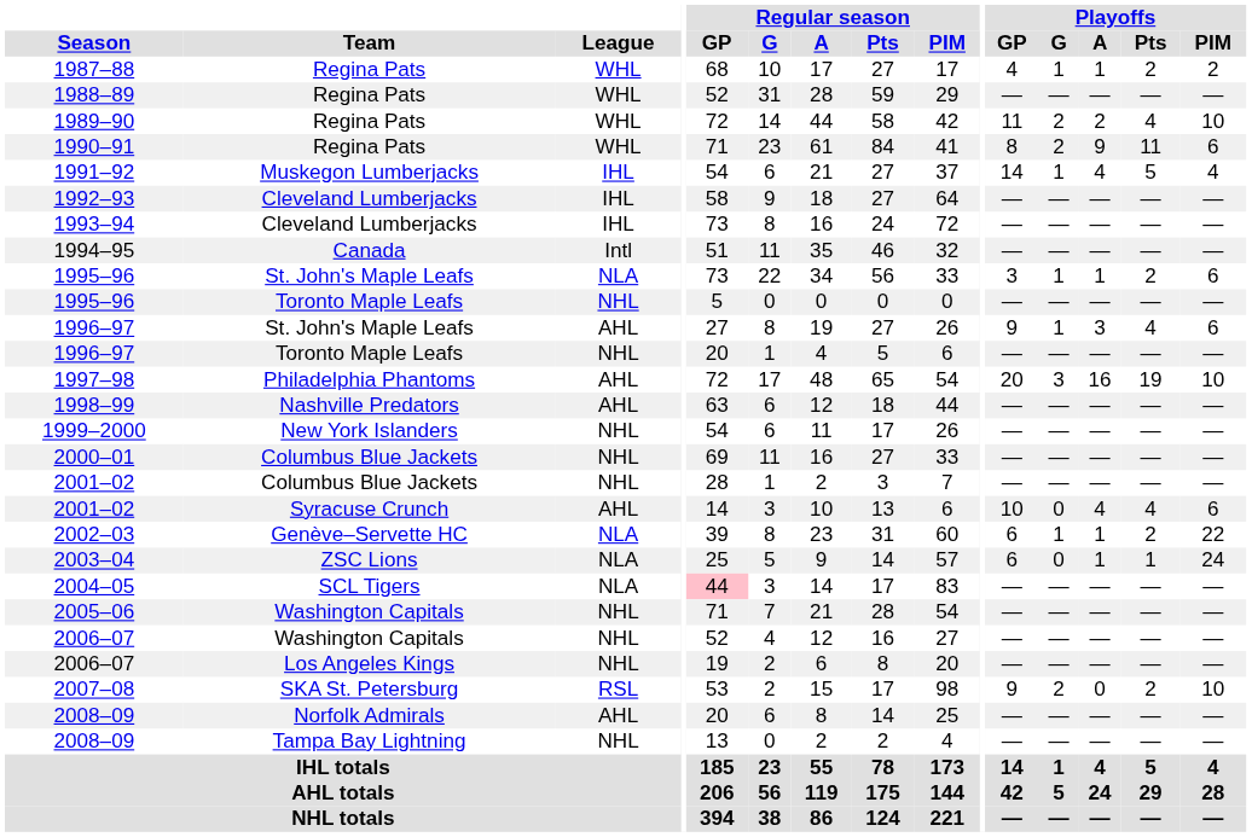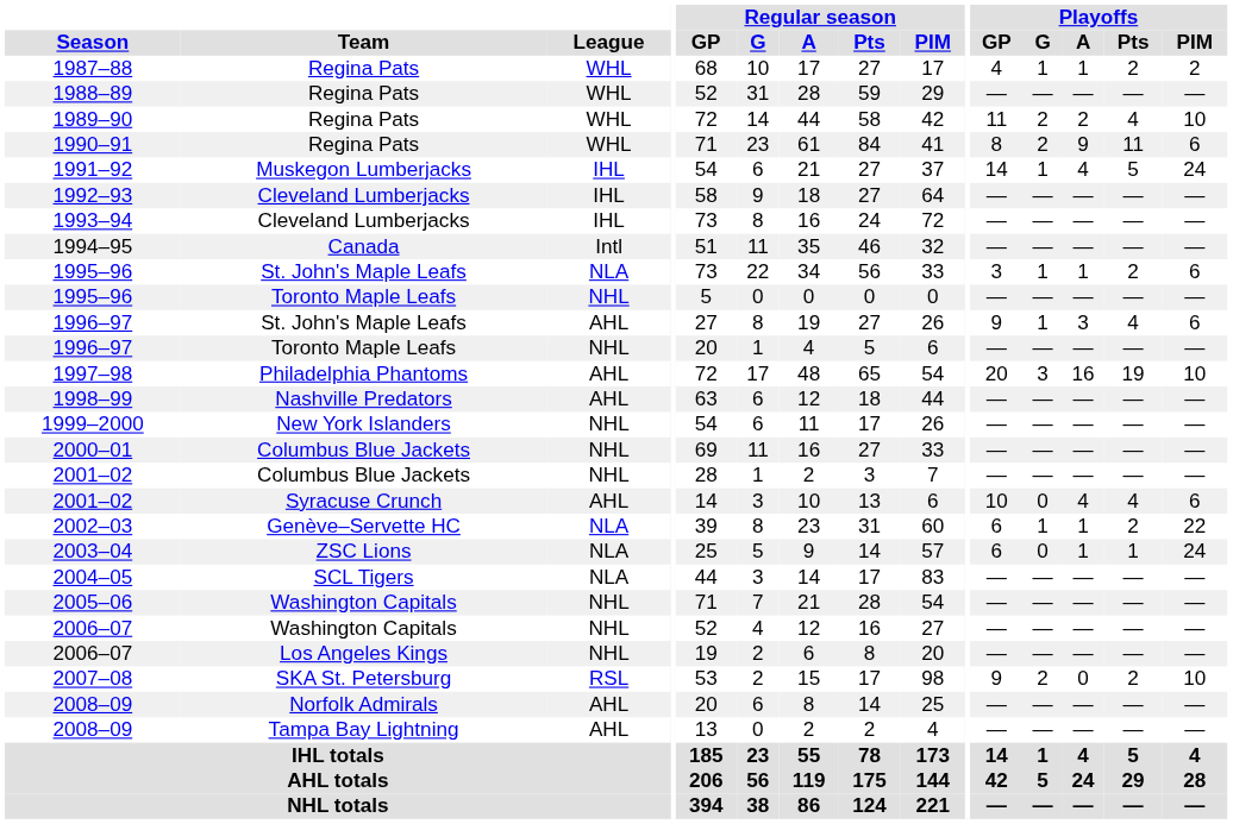1991–92 | Playoffs / PIM: 4 -> 24
2004–05 | Regular season / GP: pink background -> no background
2008–09 / Tampa Bay Lightning | League: NHL -> AHL
